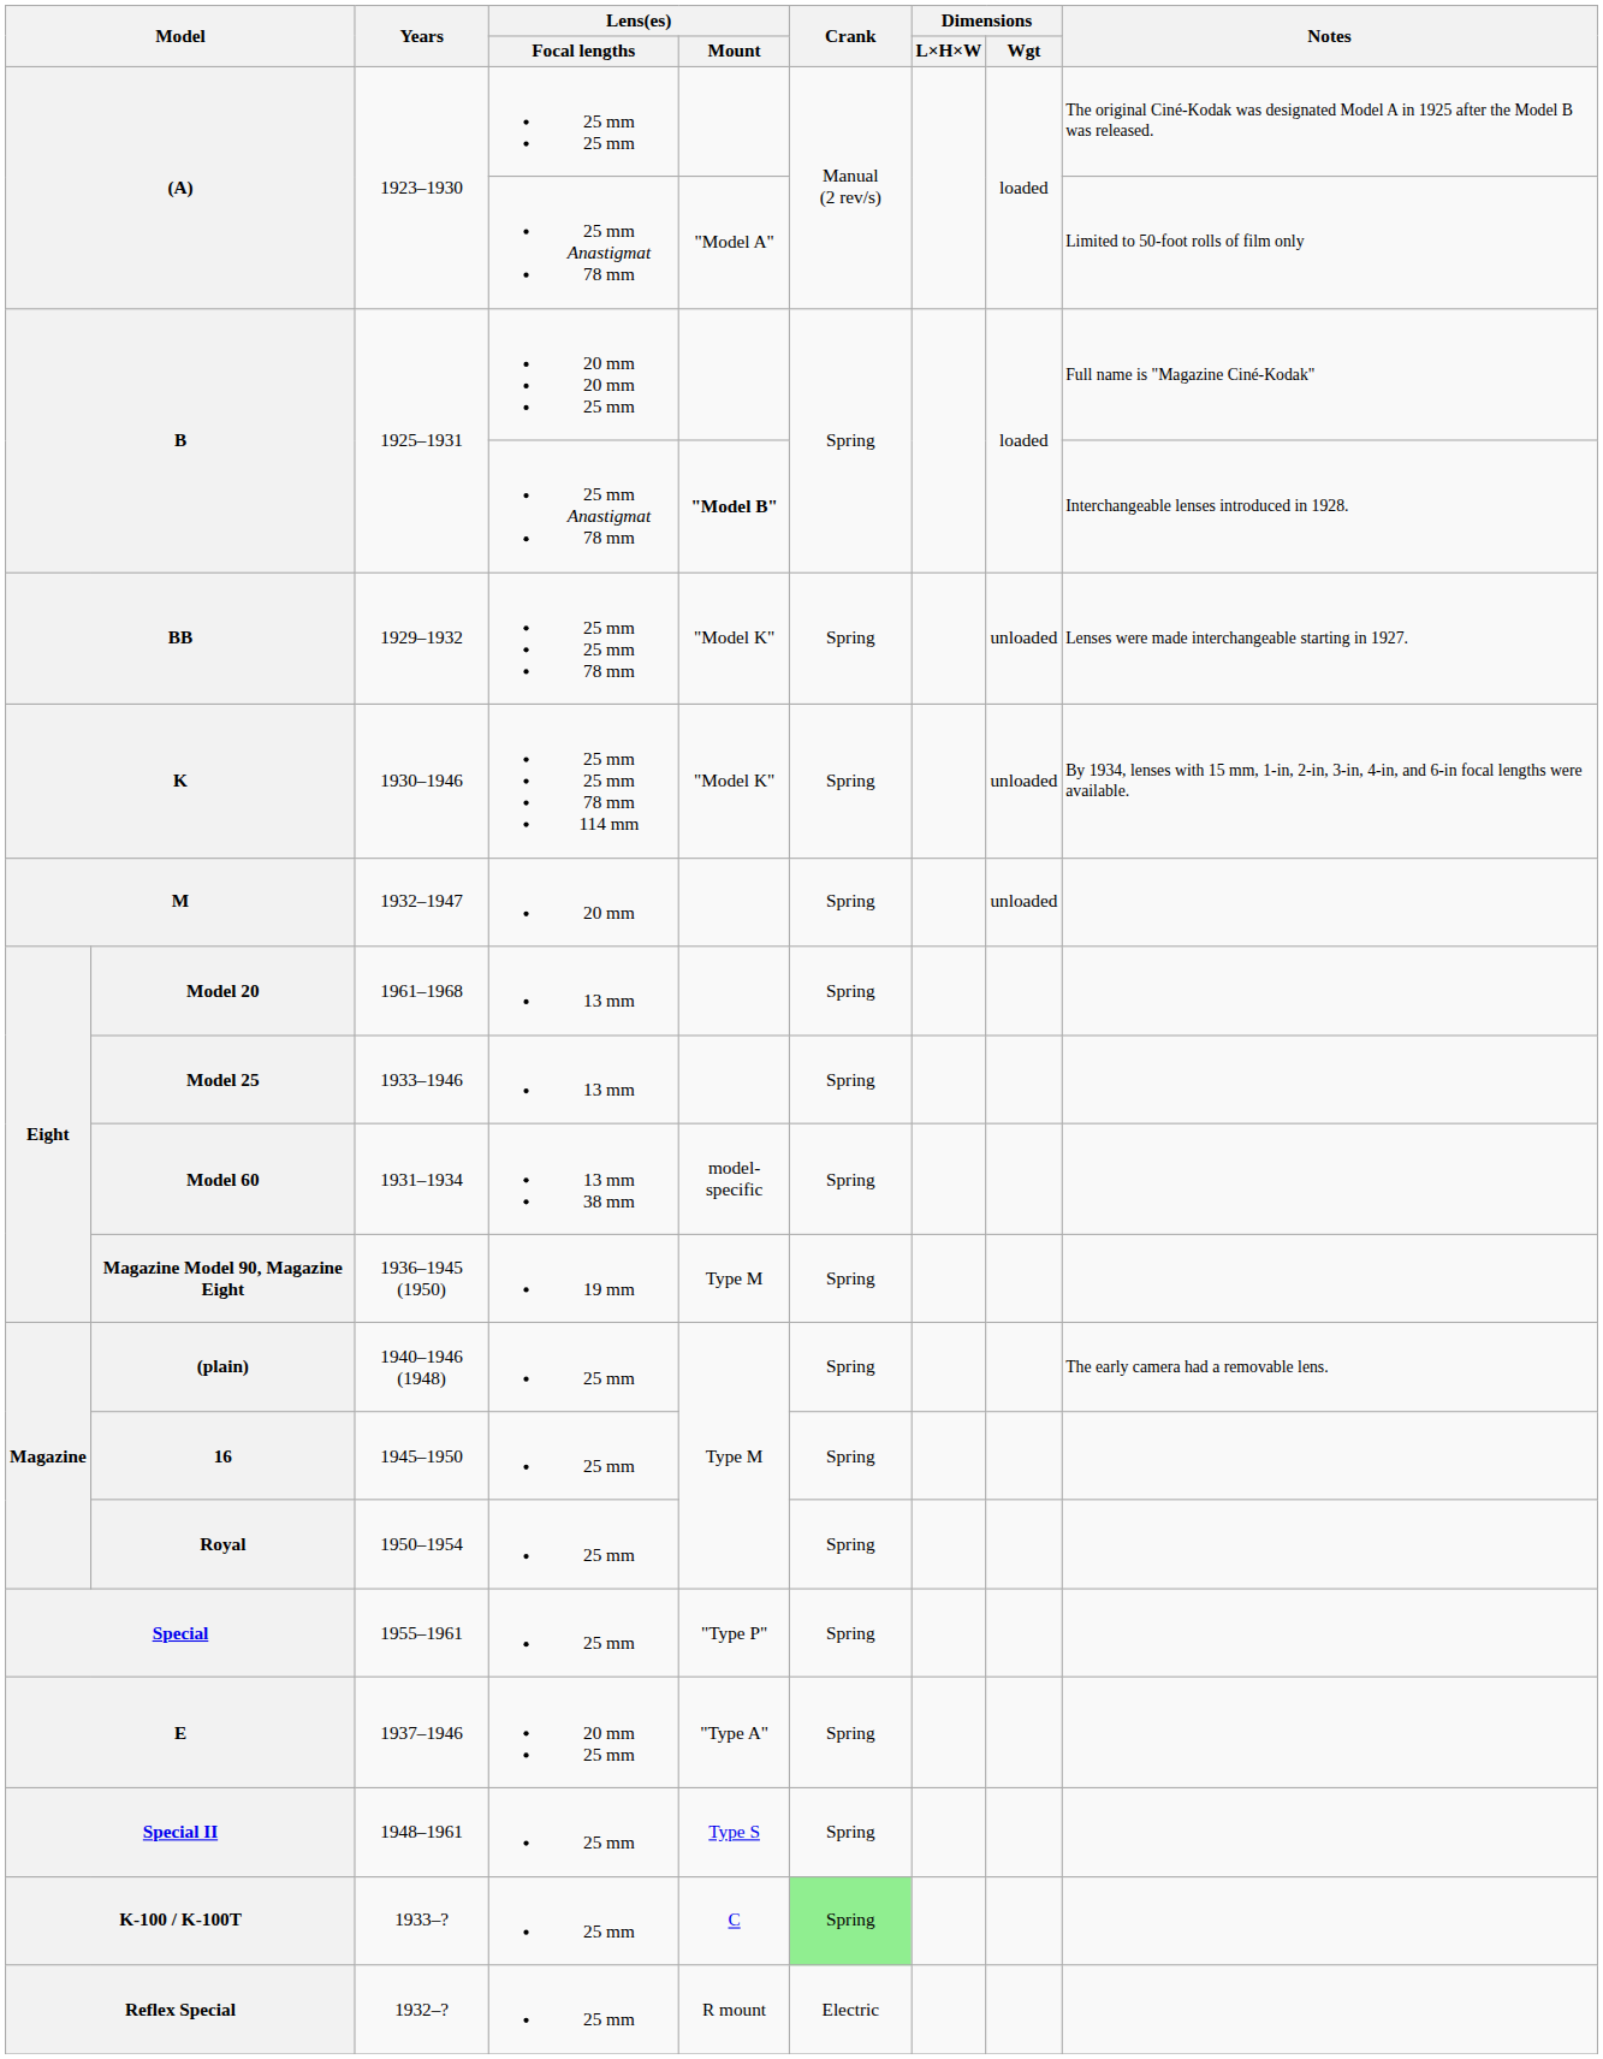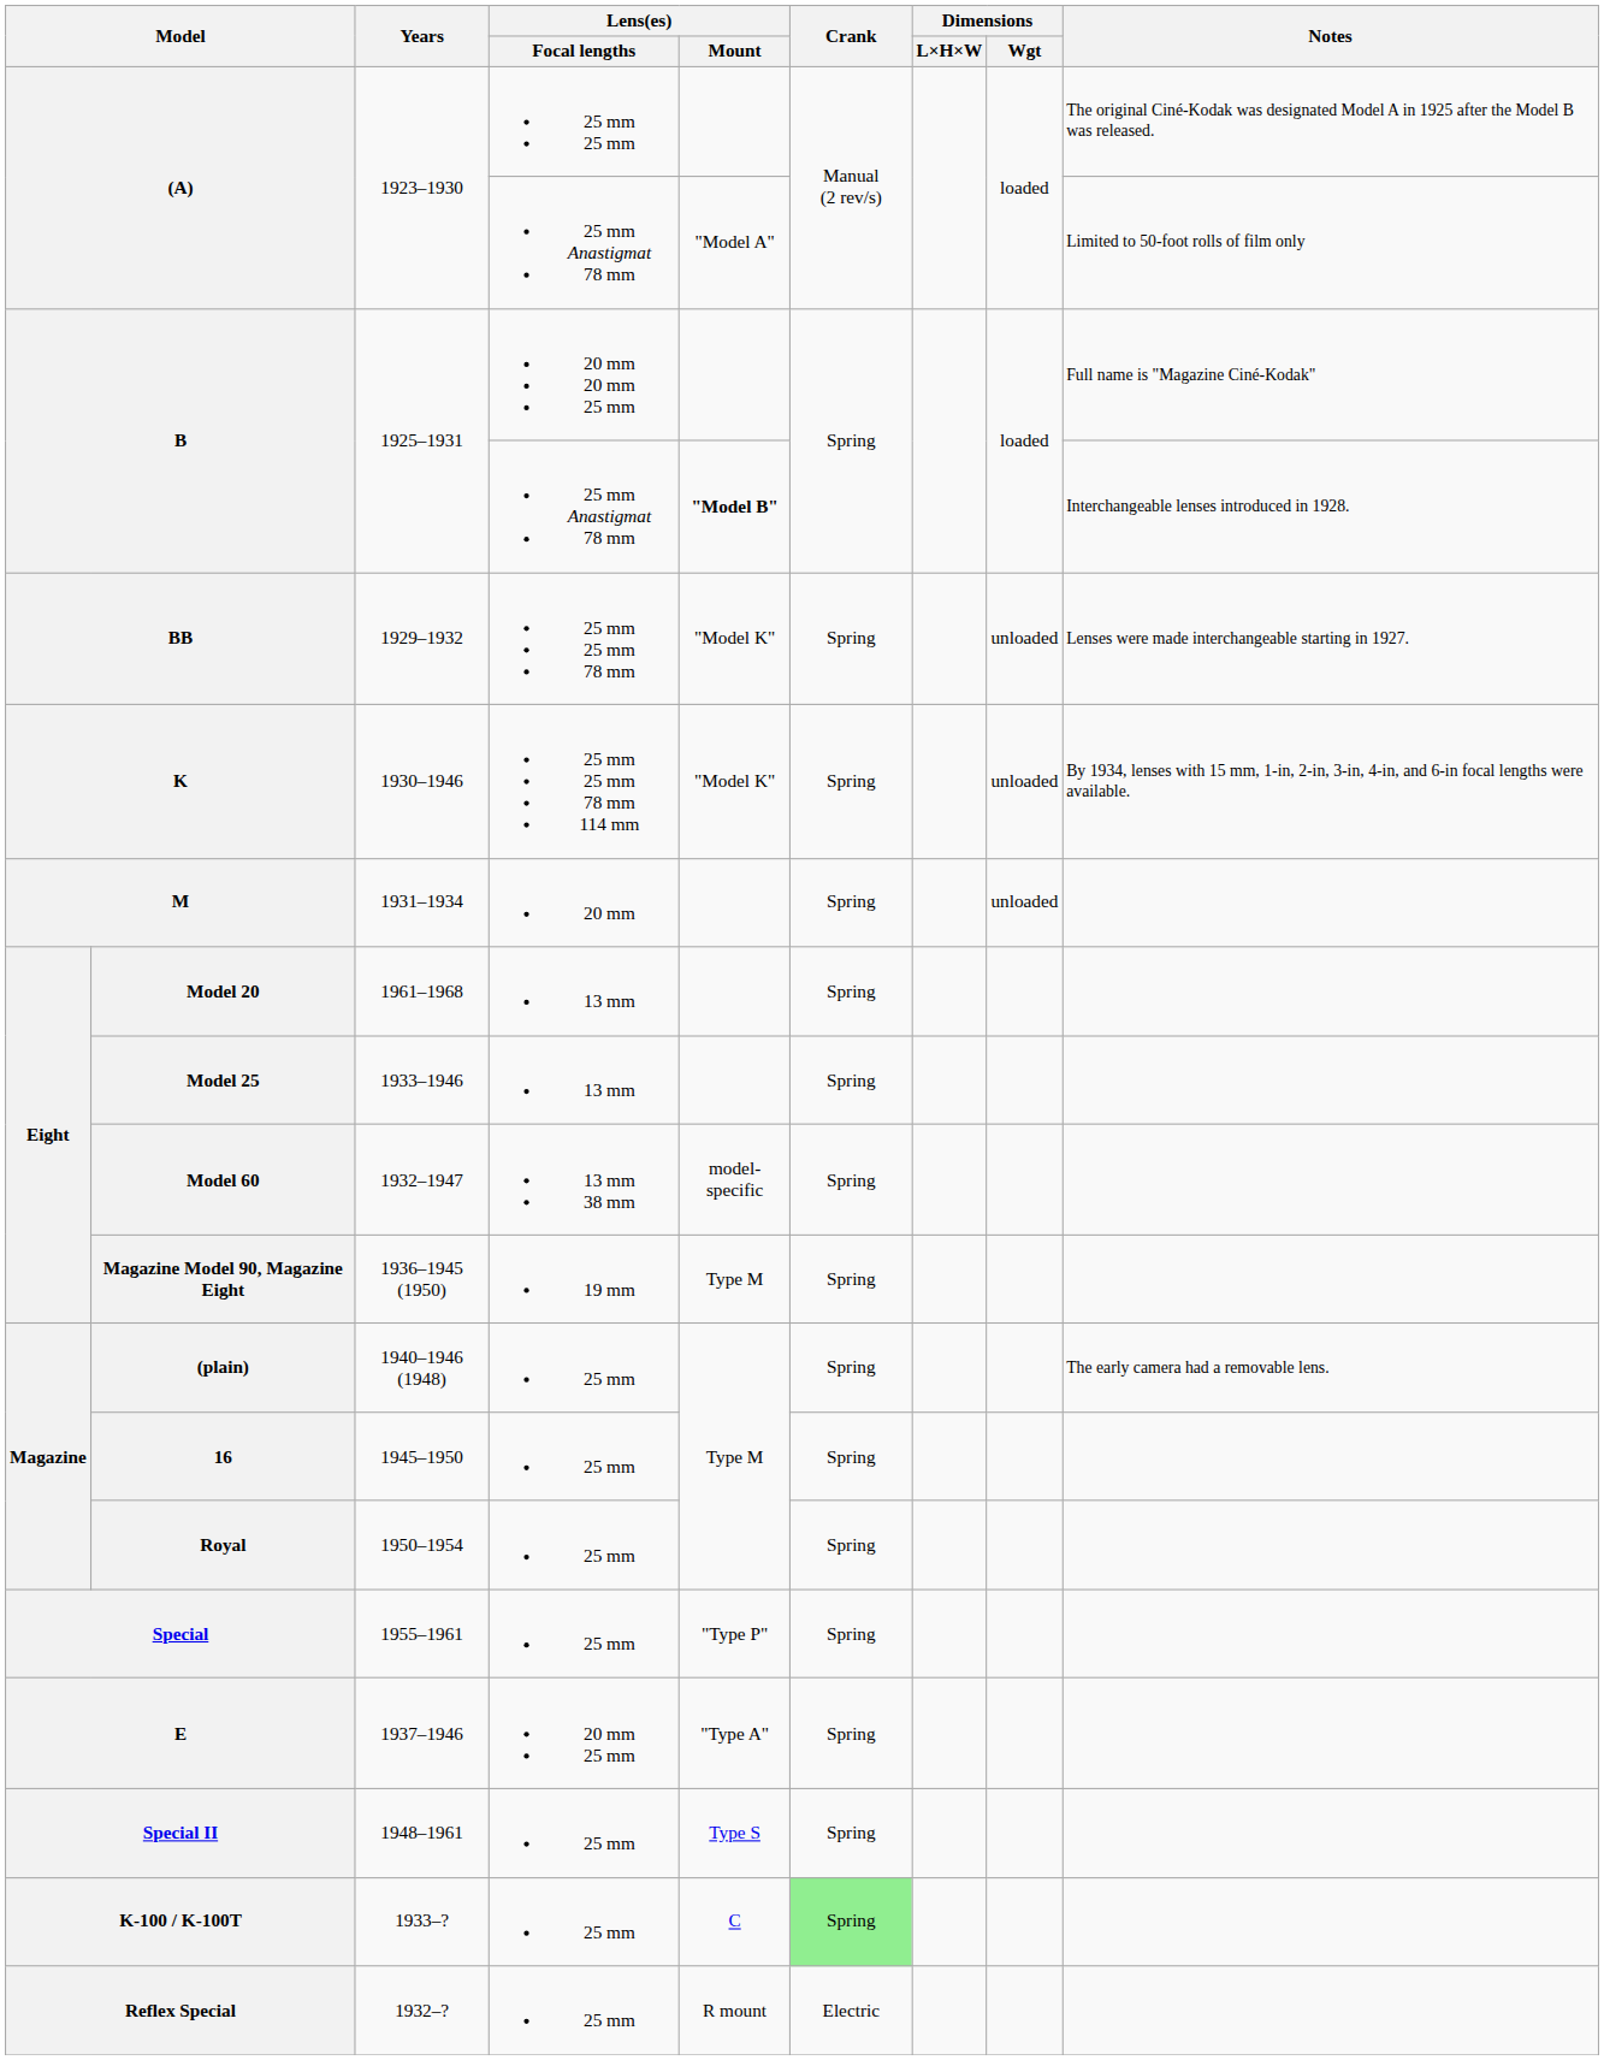M | Years: 1932–1947 -> 1931–1934
Model 60 | Years: 1931–1934 -> 1932–1947
